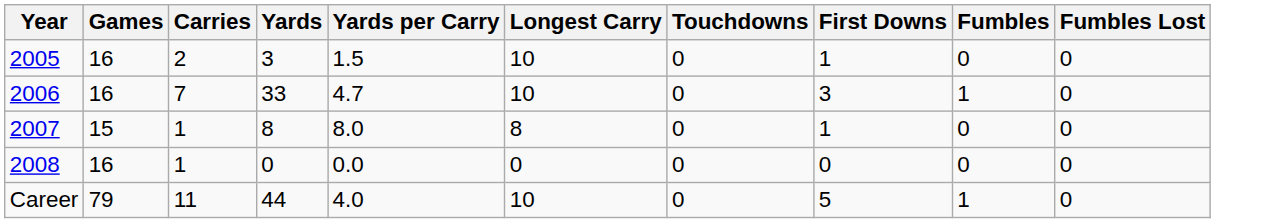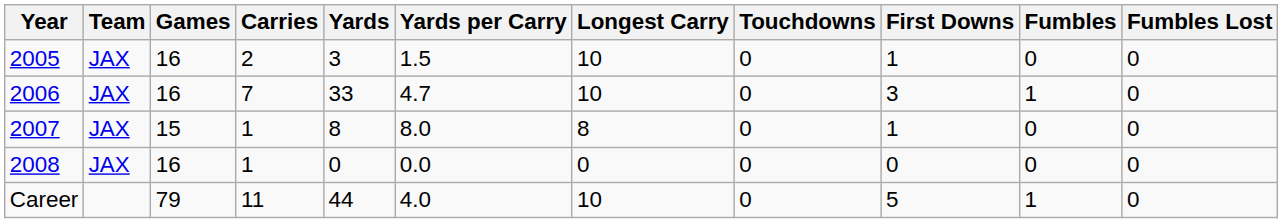+ column: Team | JAX | JAX | JAX | JAX
